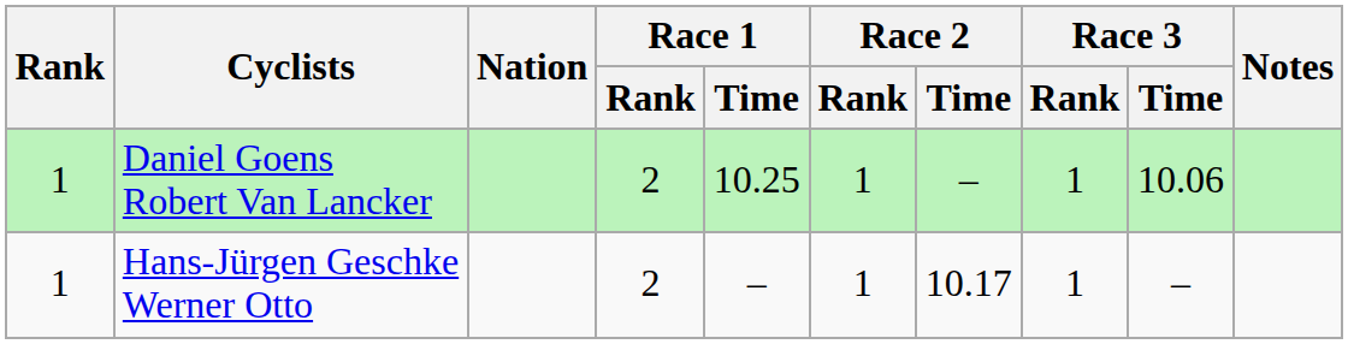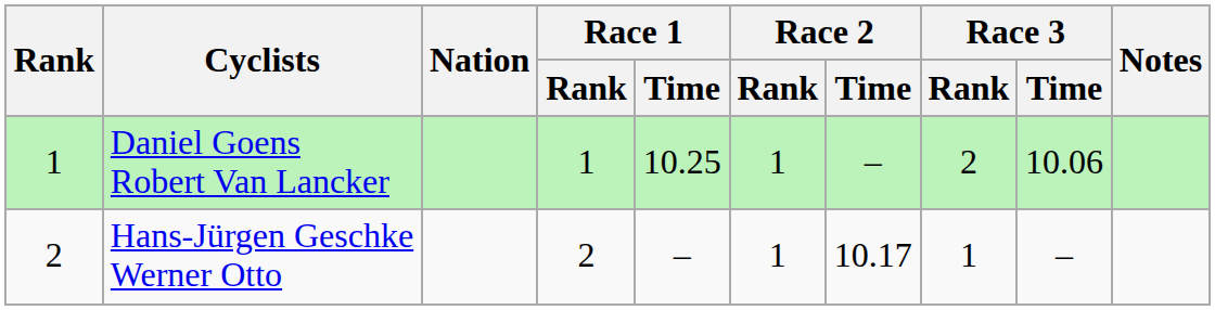Daniel Goens Robert Van Lancker | Race 1 / Rank: 2 -> 1
Daniel Goens Robert Van Lancker | Race 3 / Rank: 1 -> 2
Hans-Jürgen Geschke Werner Otto | Rank: 1 -> 2
